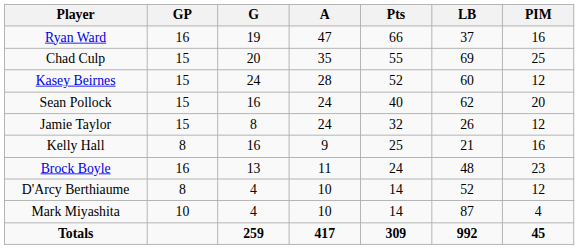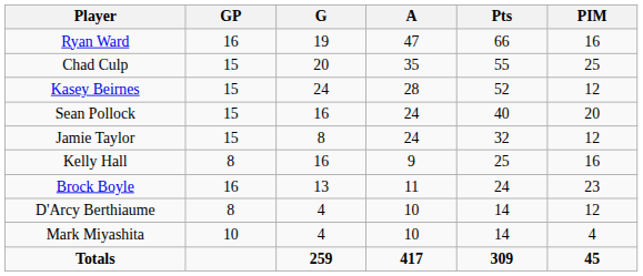- column: LB | 37 | 69 | 60 | 62 | 26 | 21 | 48 | 52 | 87 | 992
